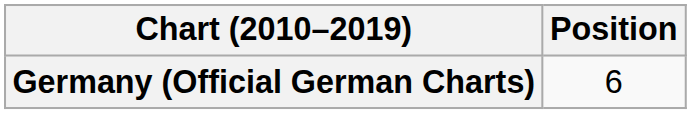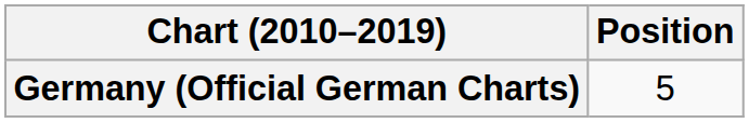Germany (Official German Charts) | Position: 6 -> 5
